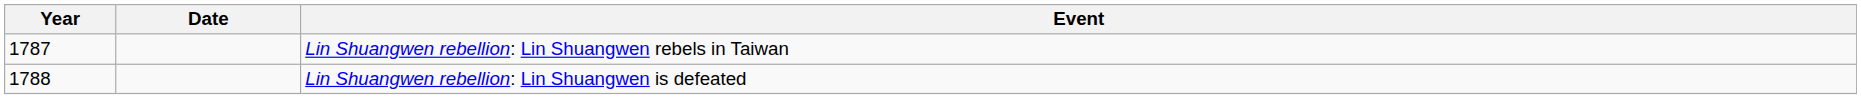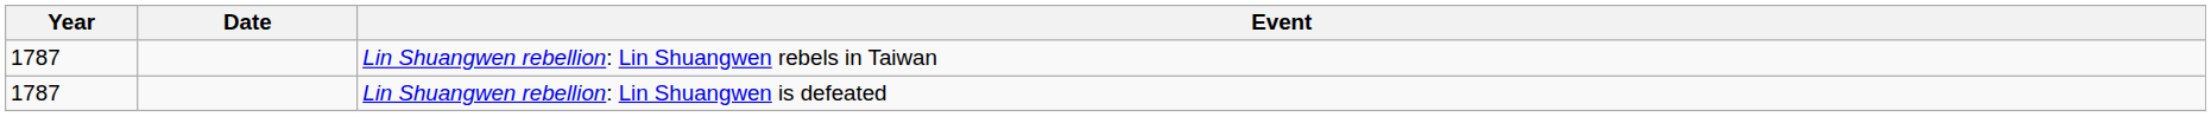Lin Shuangwen rebellion: Lin Shuangwen is defeated | Year: 1788 -> 1787
